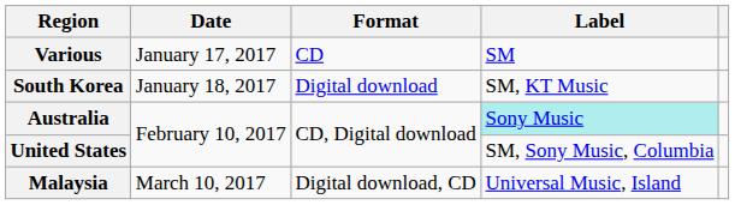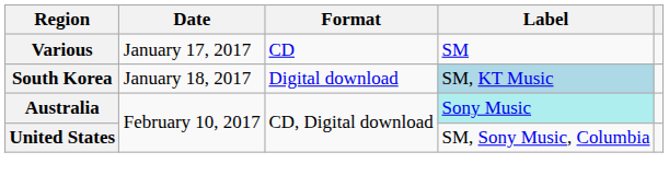South Korea | Label: no background -> lightblue background
- row: Malaysia | March 10, 2017 | Digital download, CD | Universal Music, Island
